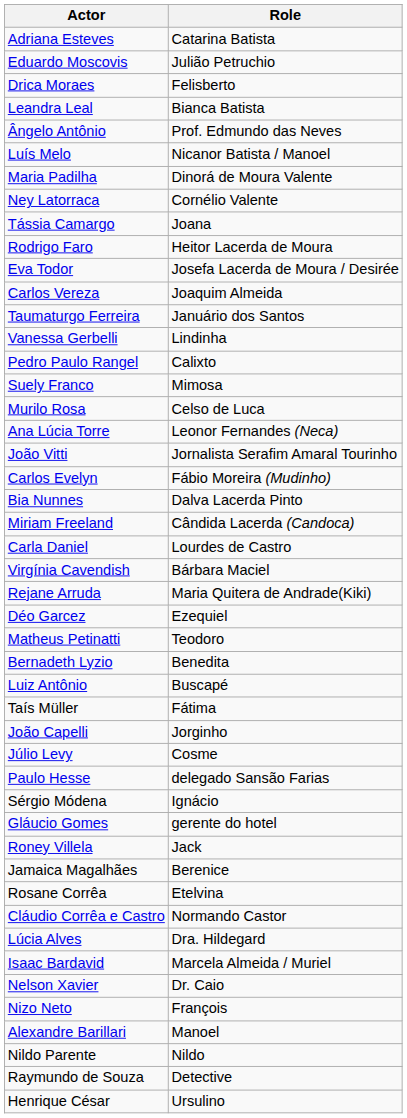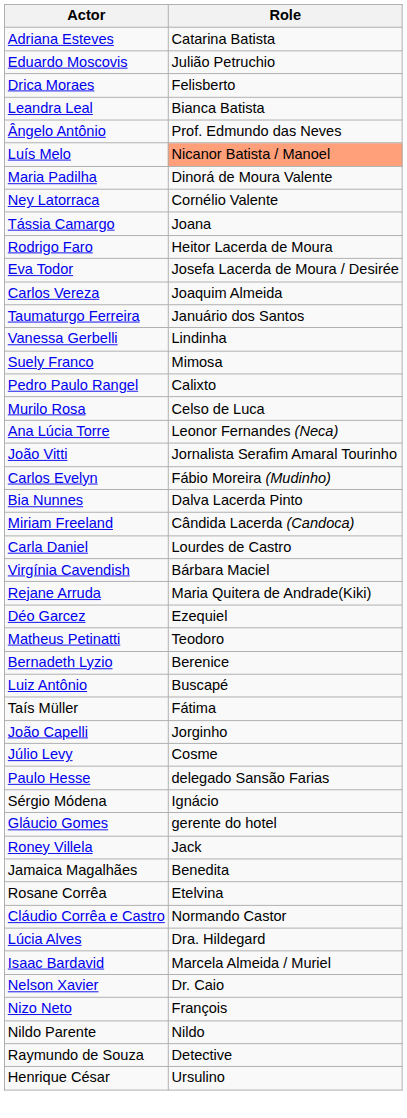Luís Melo | Role: no background -> lightsalmon background
rows swapped: Pedro Paulo Rangel <-> Suely Franco
Bernadeth Lyzio | Role: Benedita -> Berenice
Jamaica Magalhães | Role: Berenice -> Benedita
- row: Alexandre Barillari | Manoel
